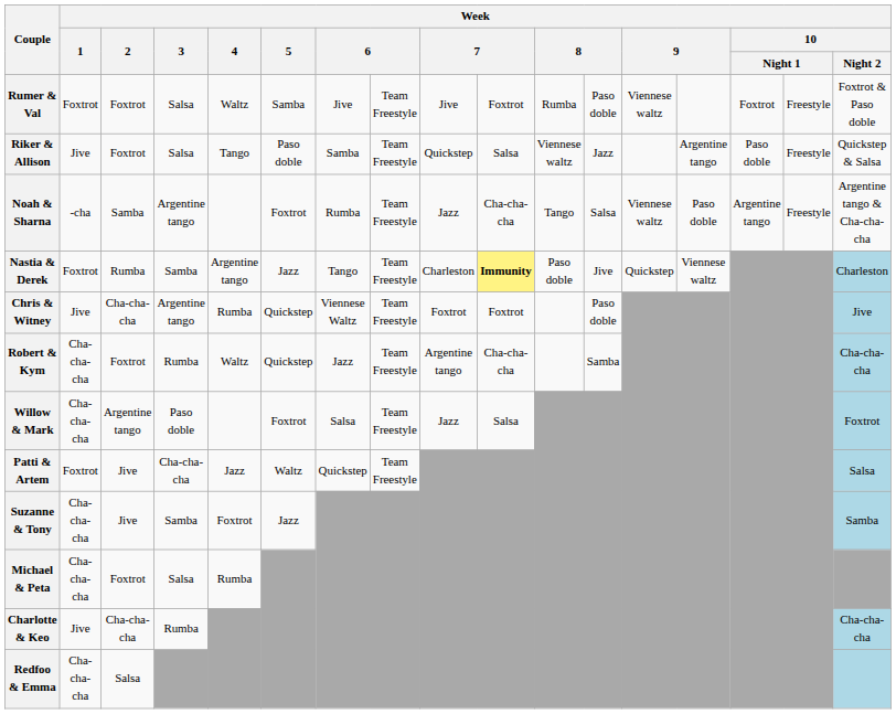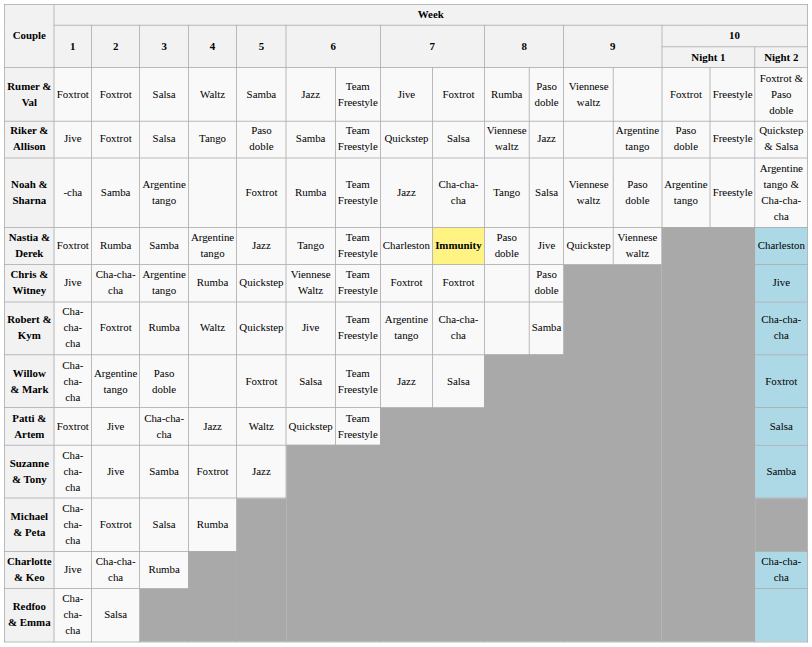Rumer & Val | column 7: Jive -> Jazz
Robert & Kym | column 7: Jazz -> Jive
